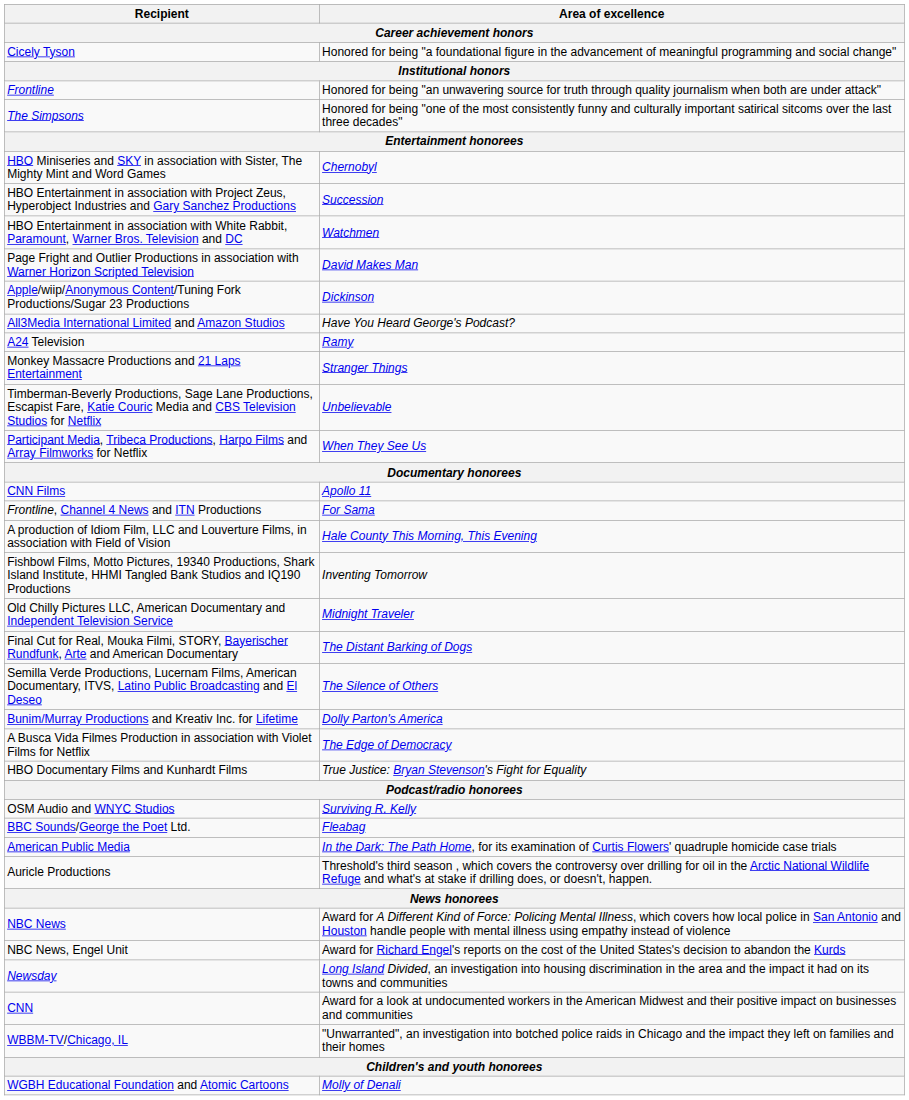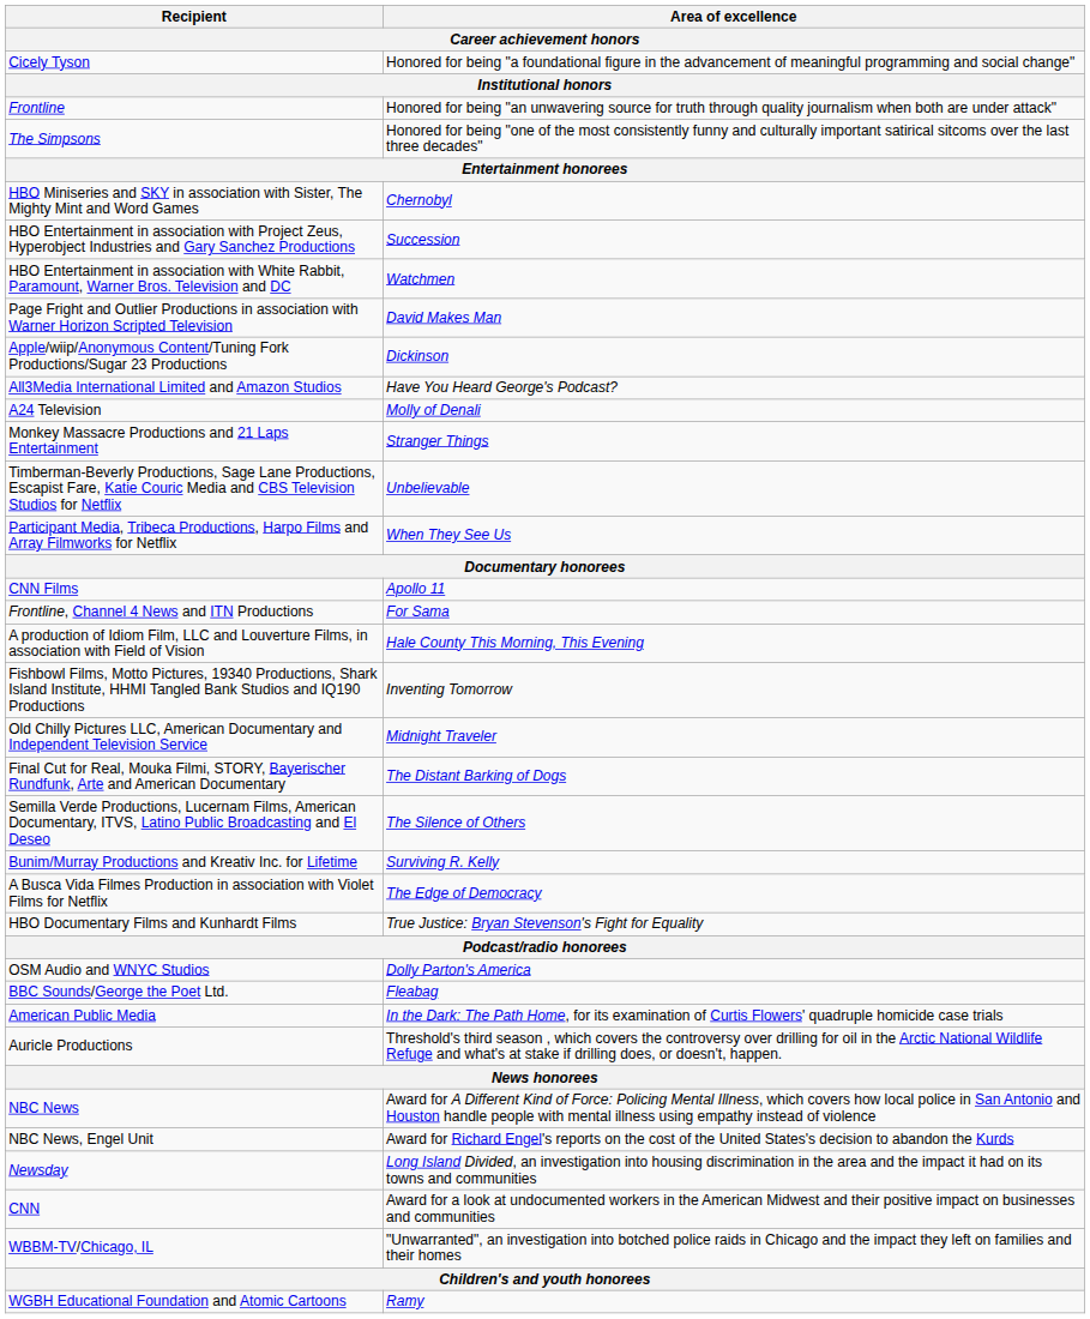A24 Television | Area of excellence: Ramy -> Molly of Denali
Bunim/Murray Productions and Kreativ Inc. for Lifetime | Area of excellence: Dolly Parton's America -> Surviving R. Kelly
OSM Audio and WNYC Studios | Area of excellence: Surviving R. Kelly -> Dolly Parton's America
WGBH Educational Foundation and Atomic Cartoons | Area of excellence: Molly of Denali -> Ramy
